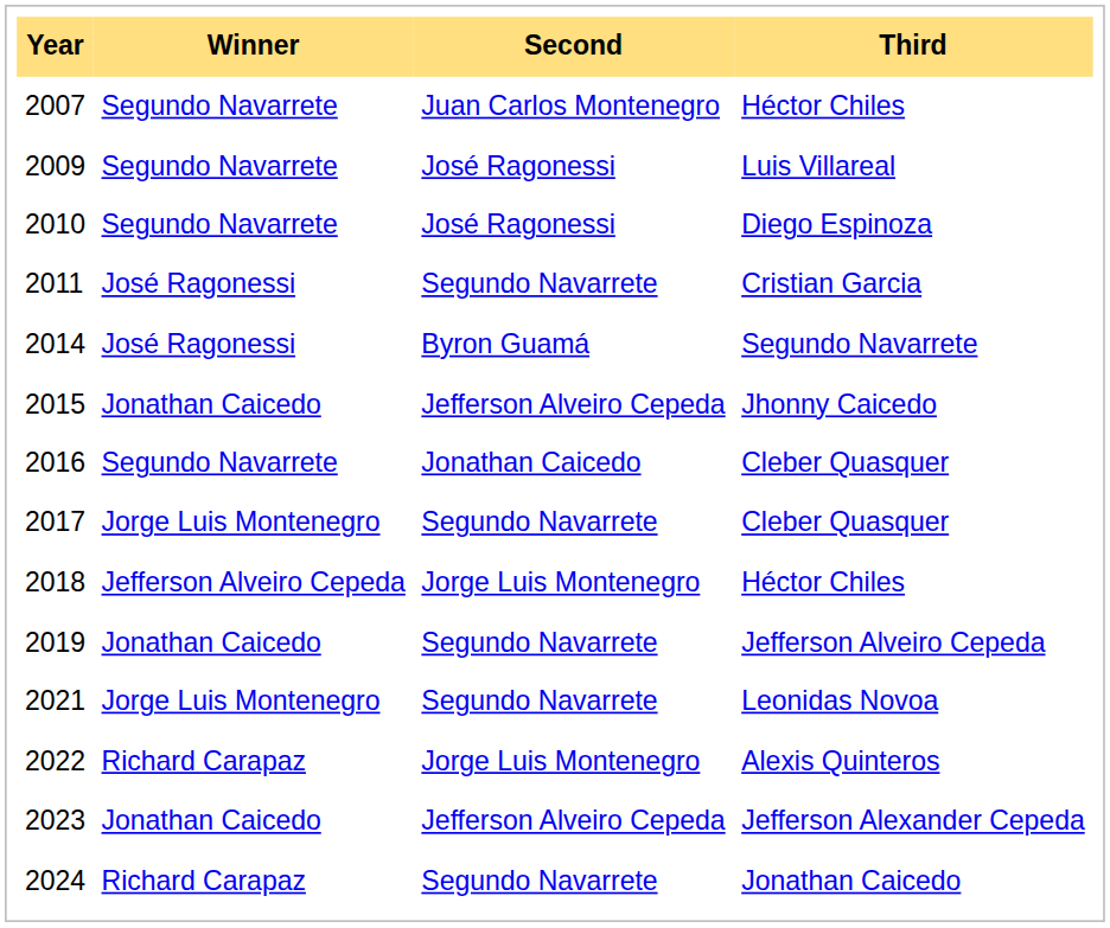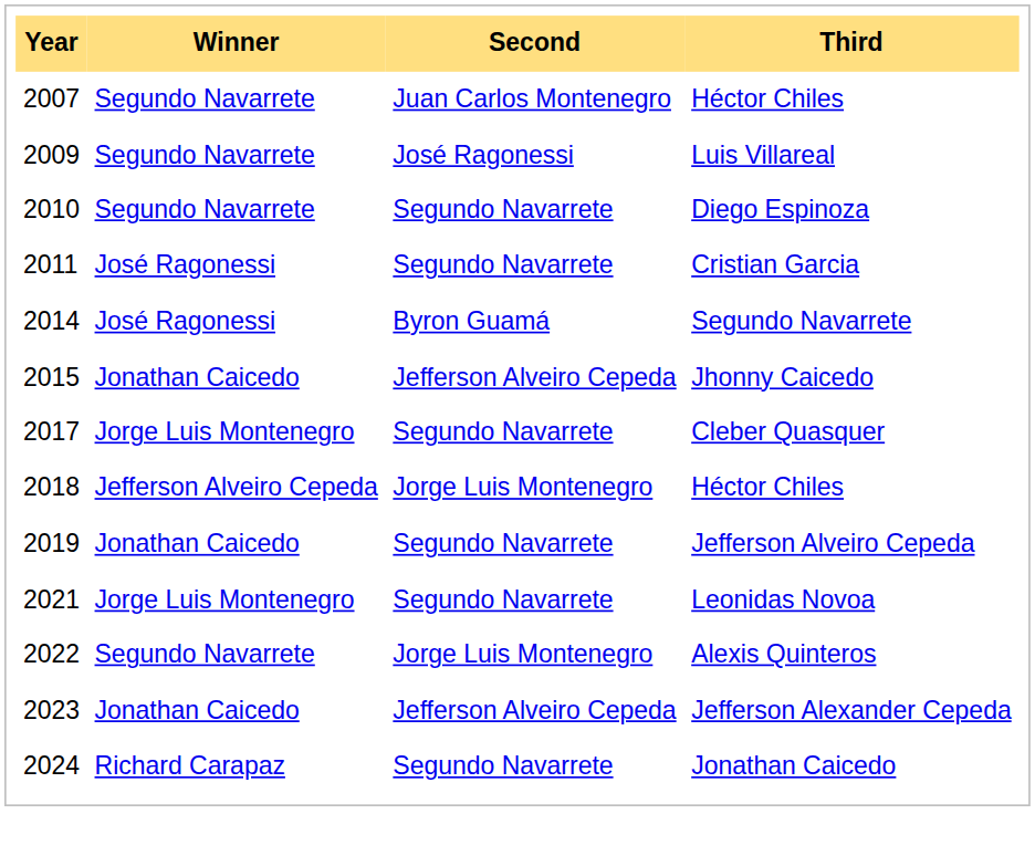2010 | Second: José Ragonessi -> Segundo Navarrete
- row: 2016 | Segundo Navarrete | Jonathan Caicedo | Cleber Quasquer
2022 | Winner: Richard Carapaz -> Segundo Navarrete
